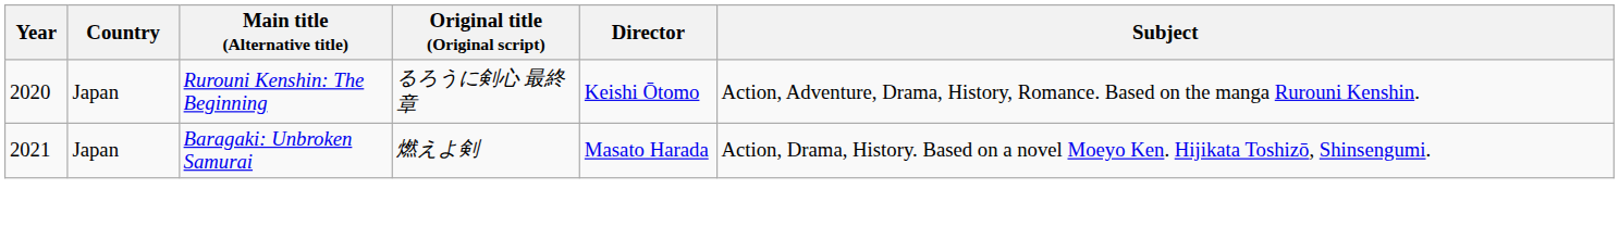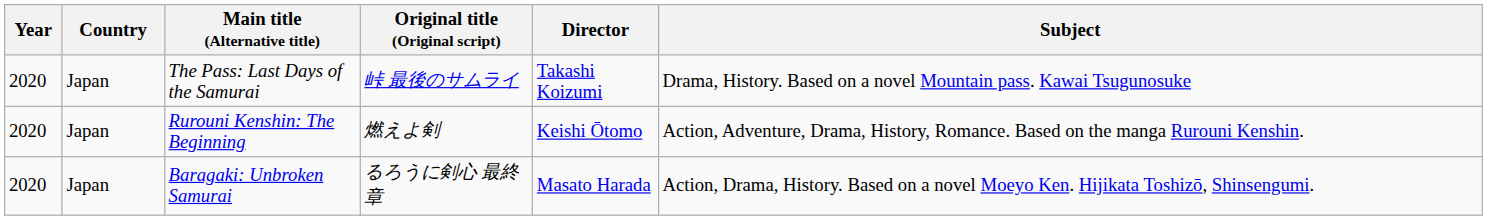+ row: 2020 | Japan | The Pass: Last Days of the Samurai | 峠 最後のサムライ | Takashi Koizumi | Drama, History. Based on a novel Mountain pass. Kawai Tsugunosuke
Rurouni Kenshin: The Beginning | Original title (Original script): るろうに剣心 最終章 -> 燃えよ剣
Baragaki: Unbroken Samurai | Year: 2021 -> 2020
Baragaki: Unbroken Samurai | Original title (Original script): 燃えよ剣 -> るろうに剣心 最終章
